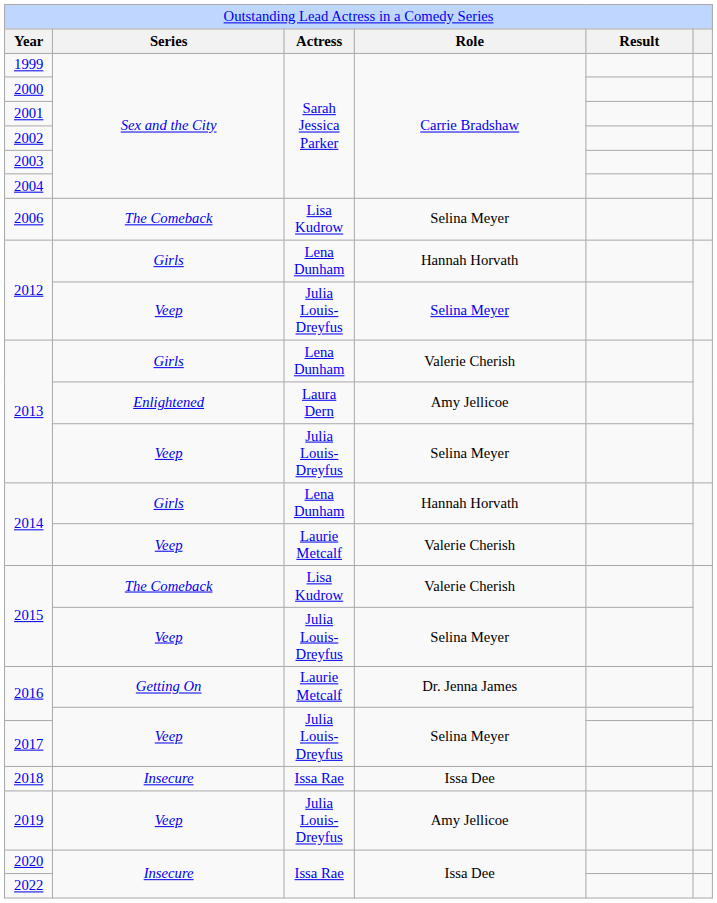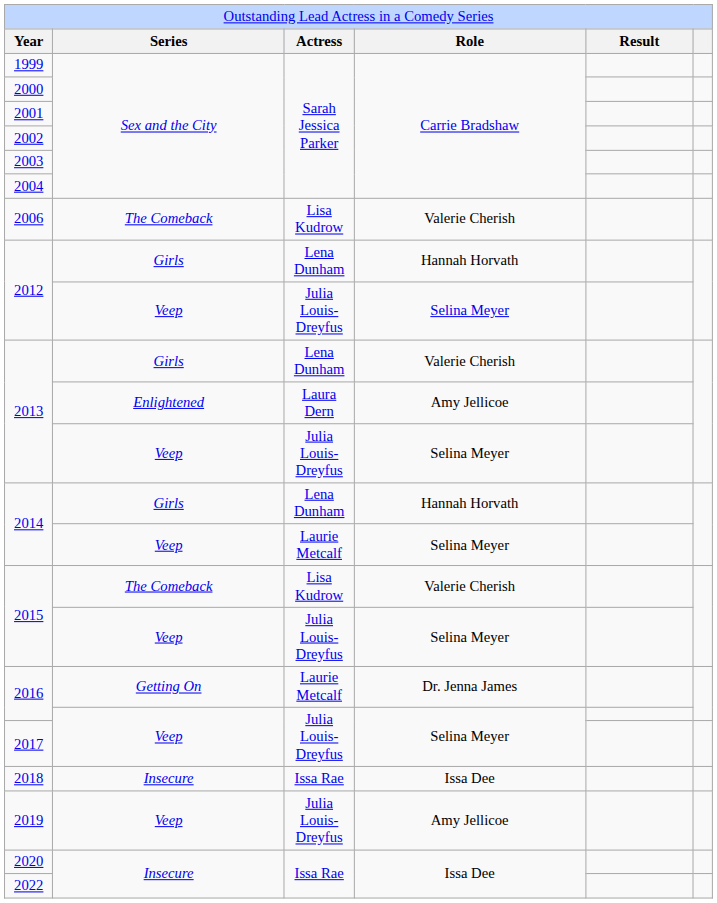2006 | column 4: Selina Meyer -> Valerie Cherish
2014 / Veep | column 4: Valerie Cherish -> Selina Meyer
